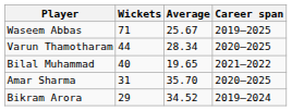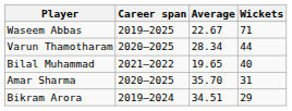columns swapped: Wickets <-> Career span
Waseem Abbas | Average: 25.67 -> 22.67
Bikram Arora | Average: 34.52 -> 34.51
